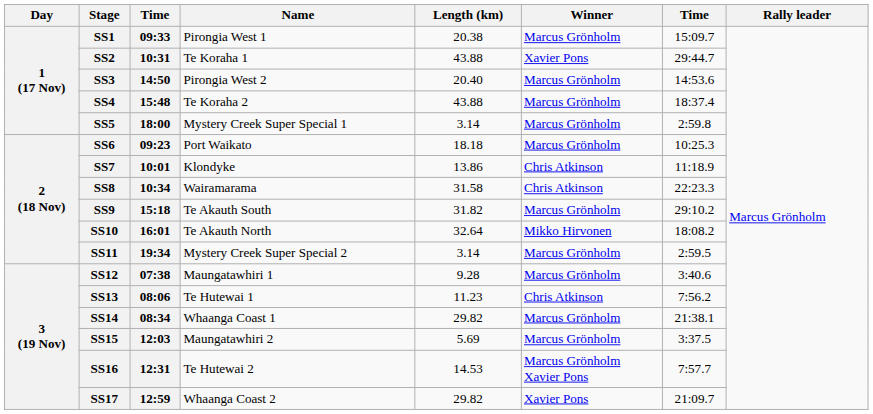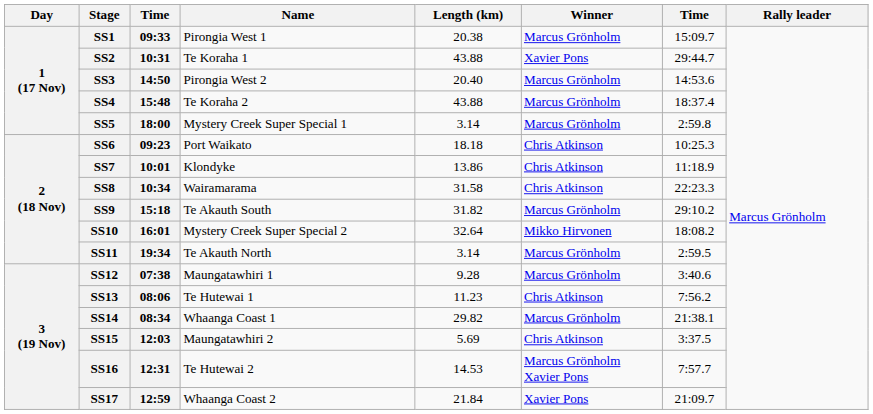SS6 | Winner: Marcus Grönholm -> Chris Atkinson
SS10 | Name: Te Akauth North -> Mystery Creek Super Special 2
SS11 | Name: Mystery Creek Super Special 2 -> Te Akauth North
SS15 | Winner: Marcus Grönholm -> Chris Atkinson
SS17 | Length (km): 29.82 -> 21.84
